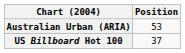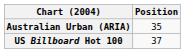Australian Urban (ARIA) | Position: 53 -> 35
